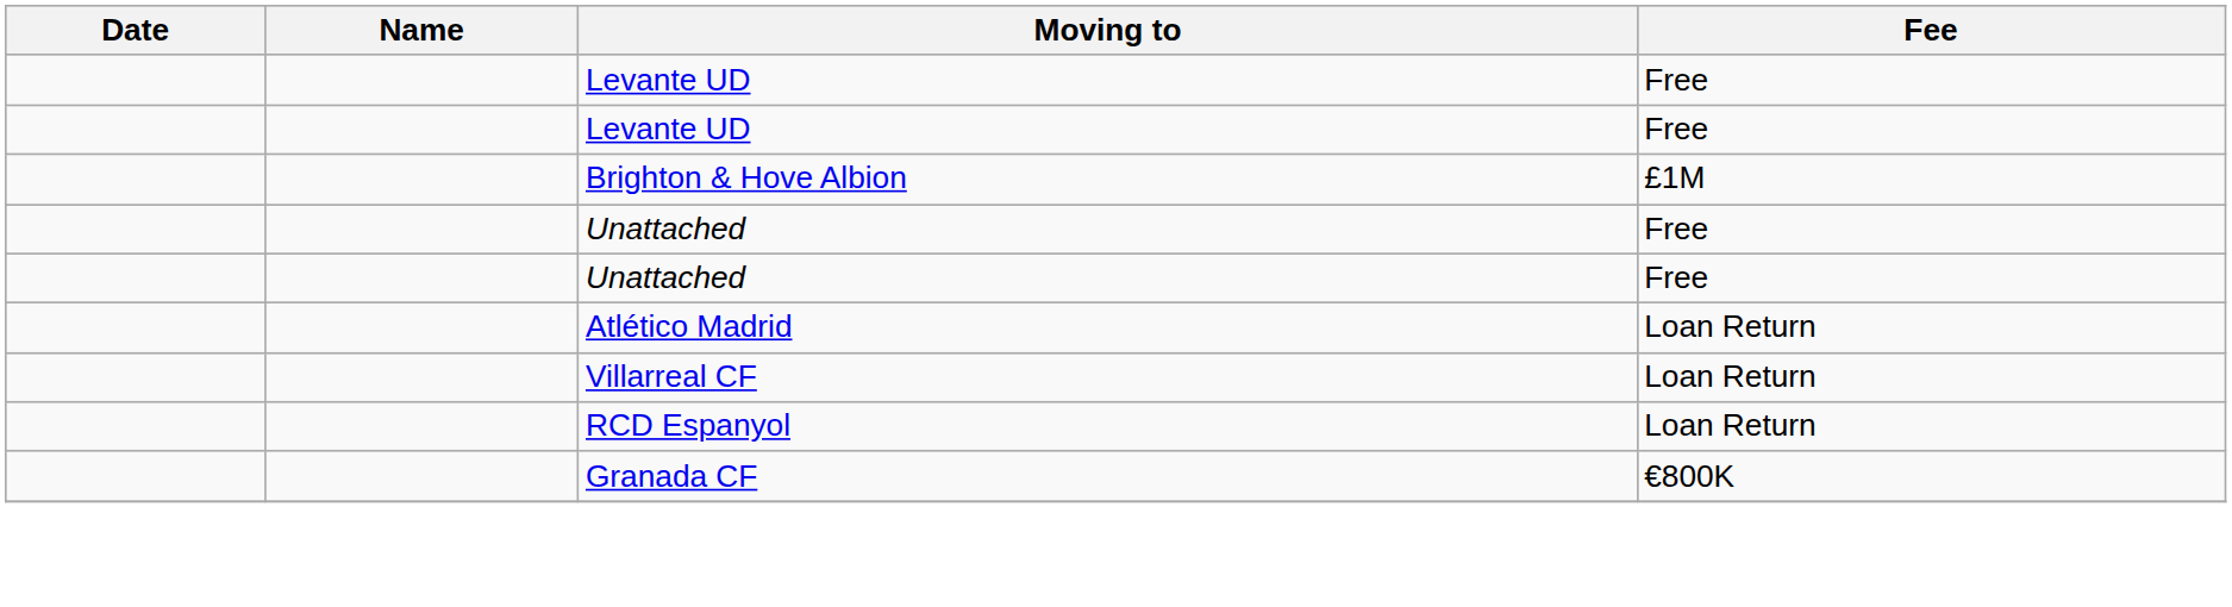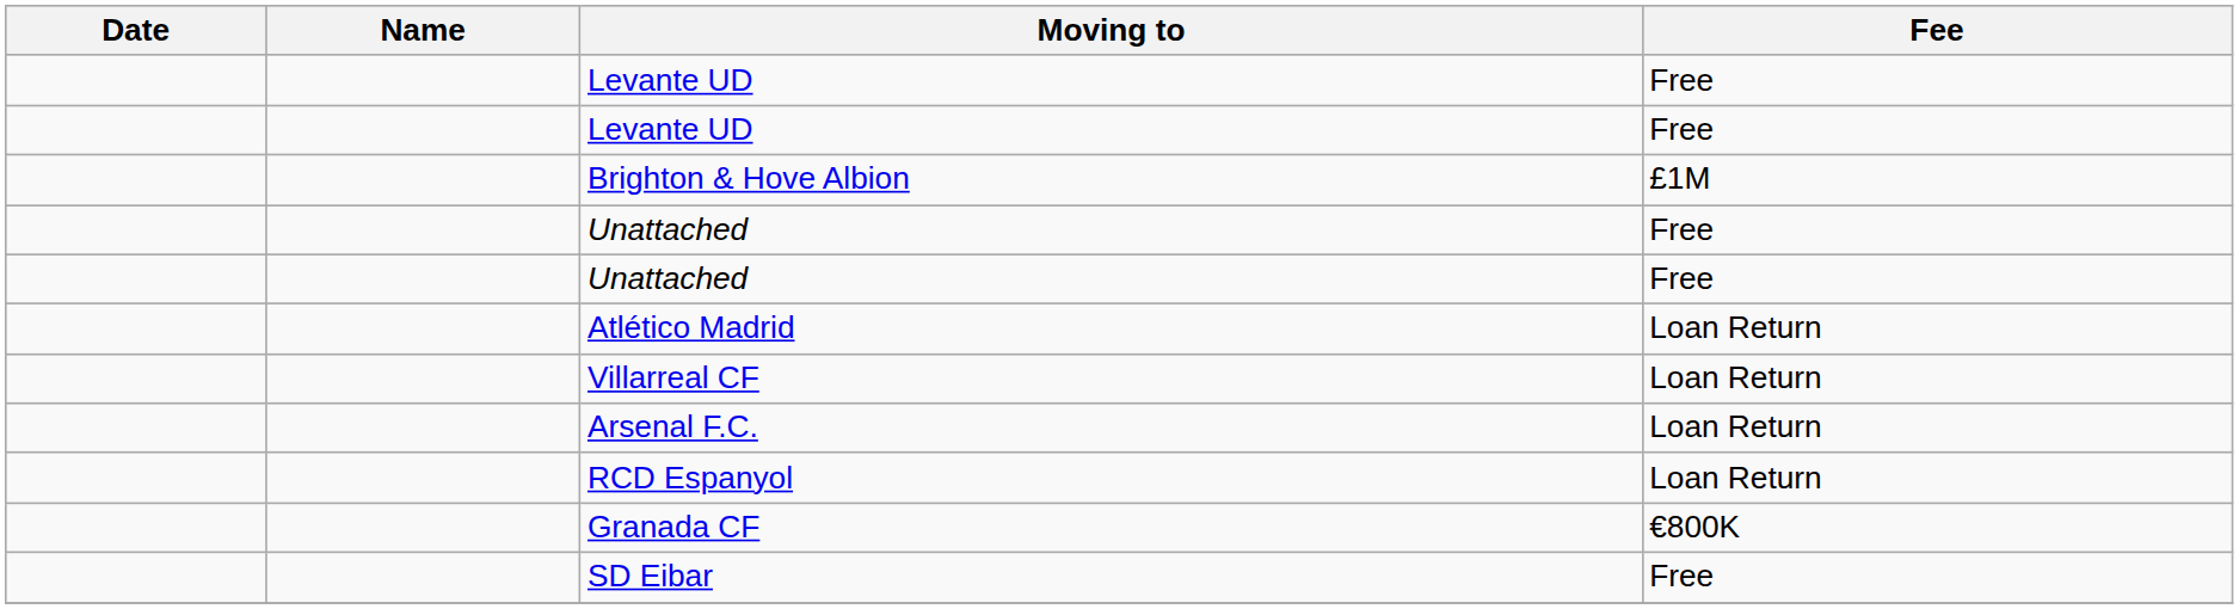+ row: Arsenal F.C. | Loan Return
+ row: SD Eibar | Free
